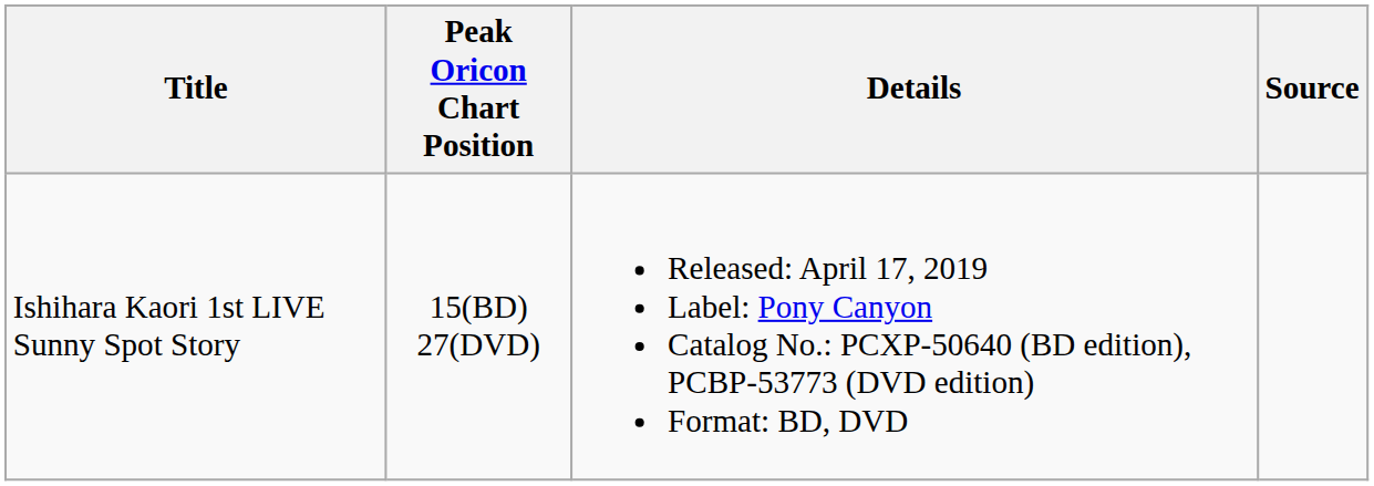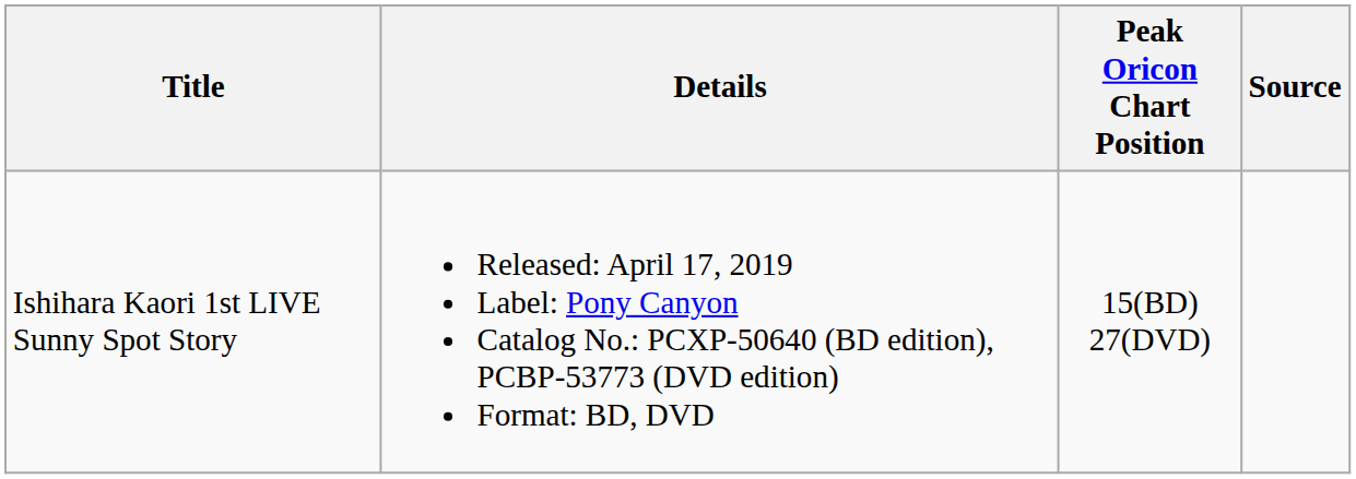columns swapped: Details <-> Peak Oricon Chart Position
